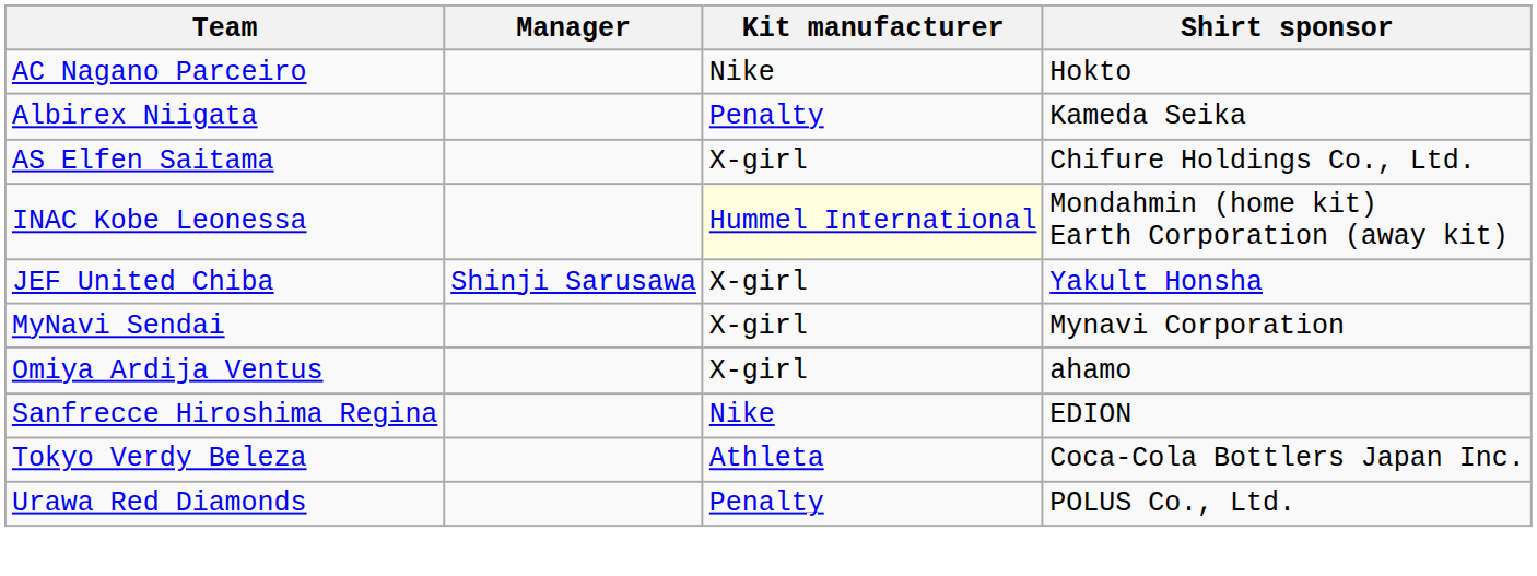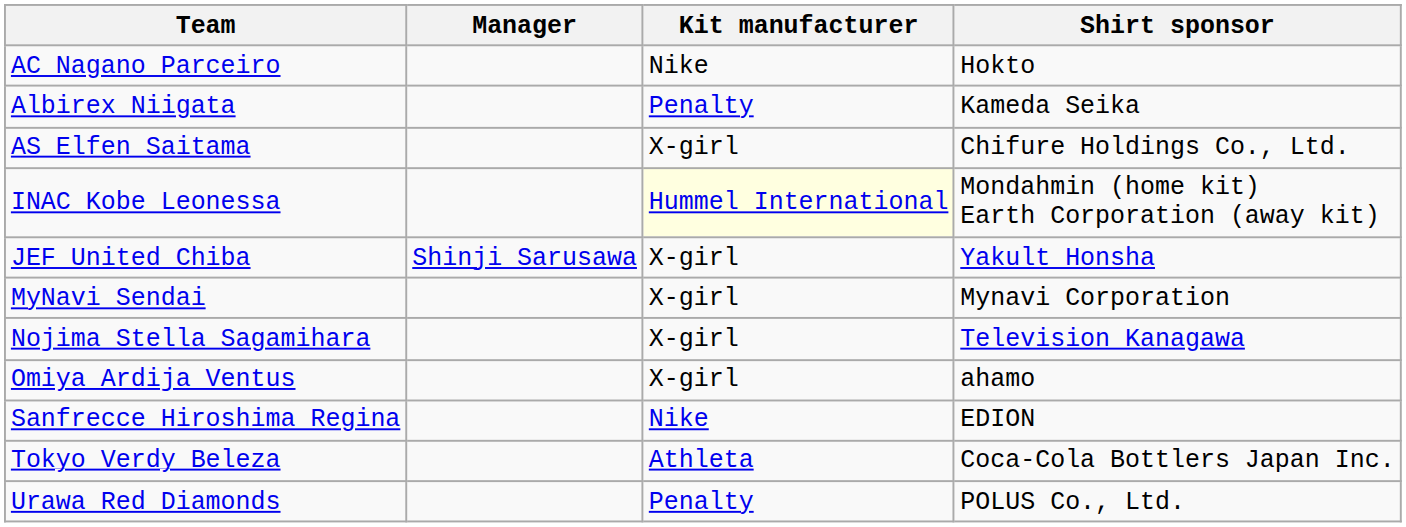+ row: Nojima Stella Sagamihara | X-girl | Television Kanagawa
